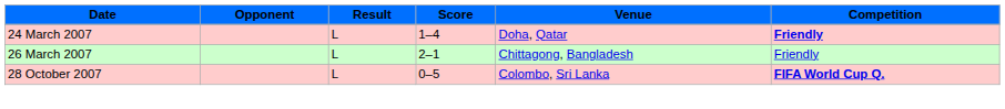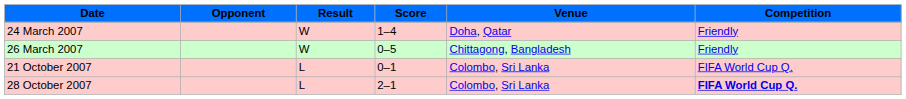24 March 2007 | Result: L -> W
24 March 2007 | Competition: bold -> normal
26 March 2007 | Result: L -> W
26 March 2007 | Score: 2–1 -> 0–5
+ row: 21 October 2007 | L | 0–1 | Colombo, Sri Lanka | FIFA World Cup Q.
28 October 2007 | Score: 0–5 -> 2–1
